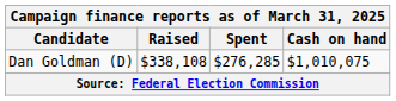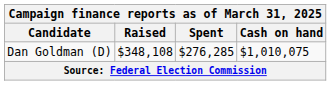Dan Goldman (D) | Raised: $338,108 -> $348,108
